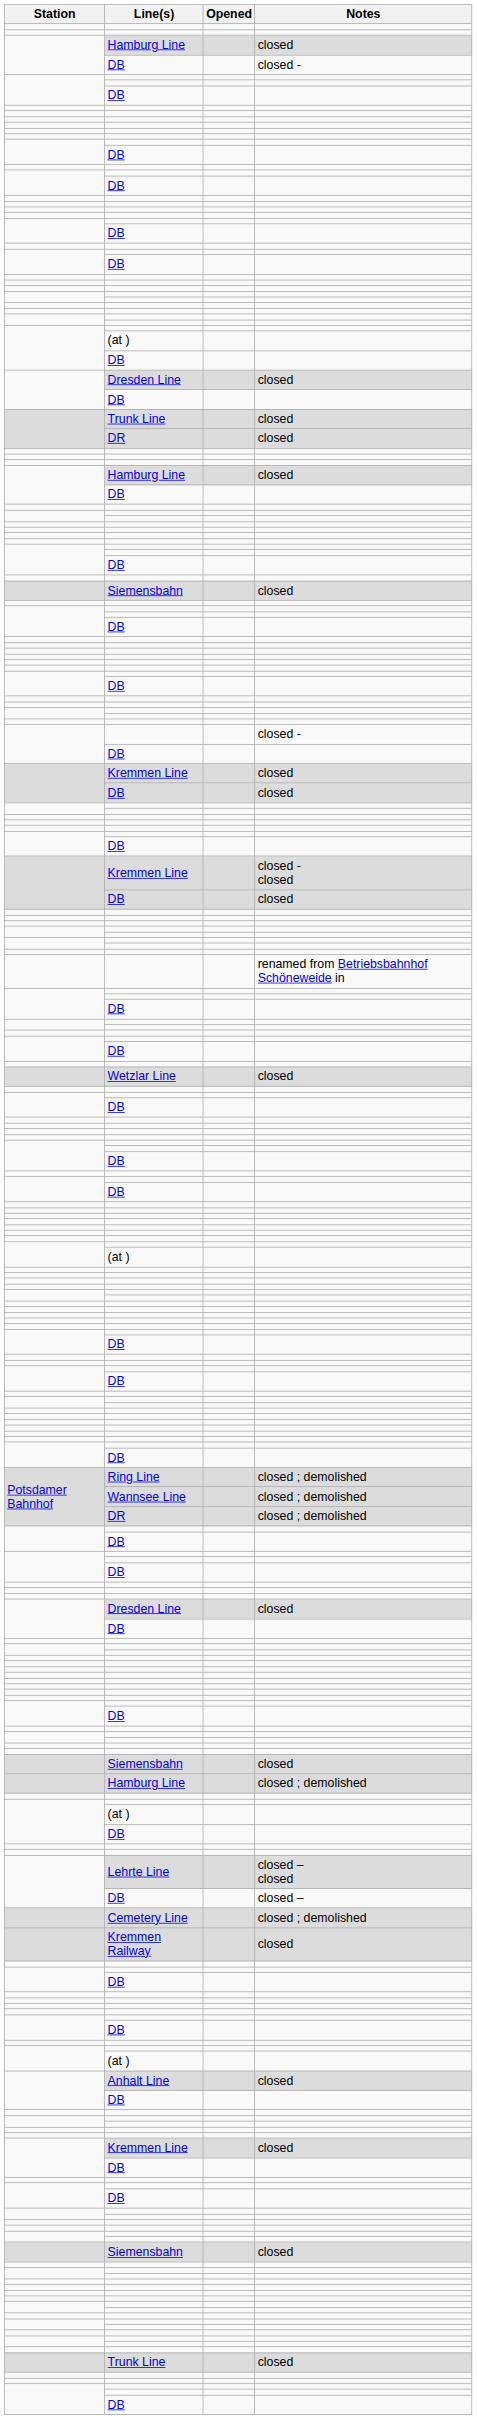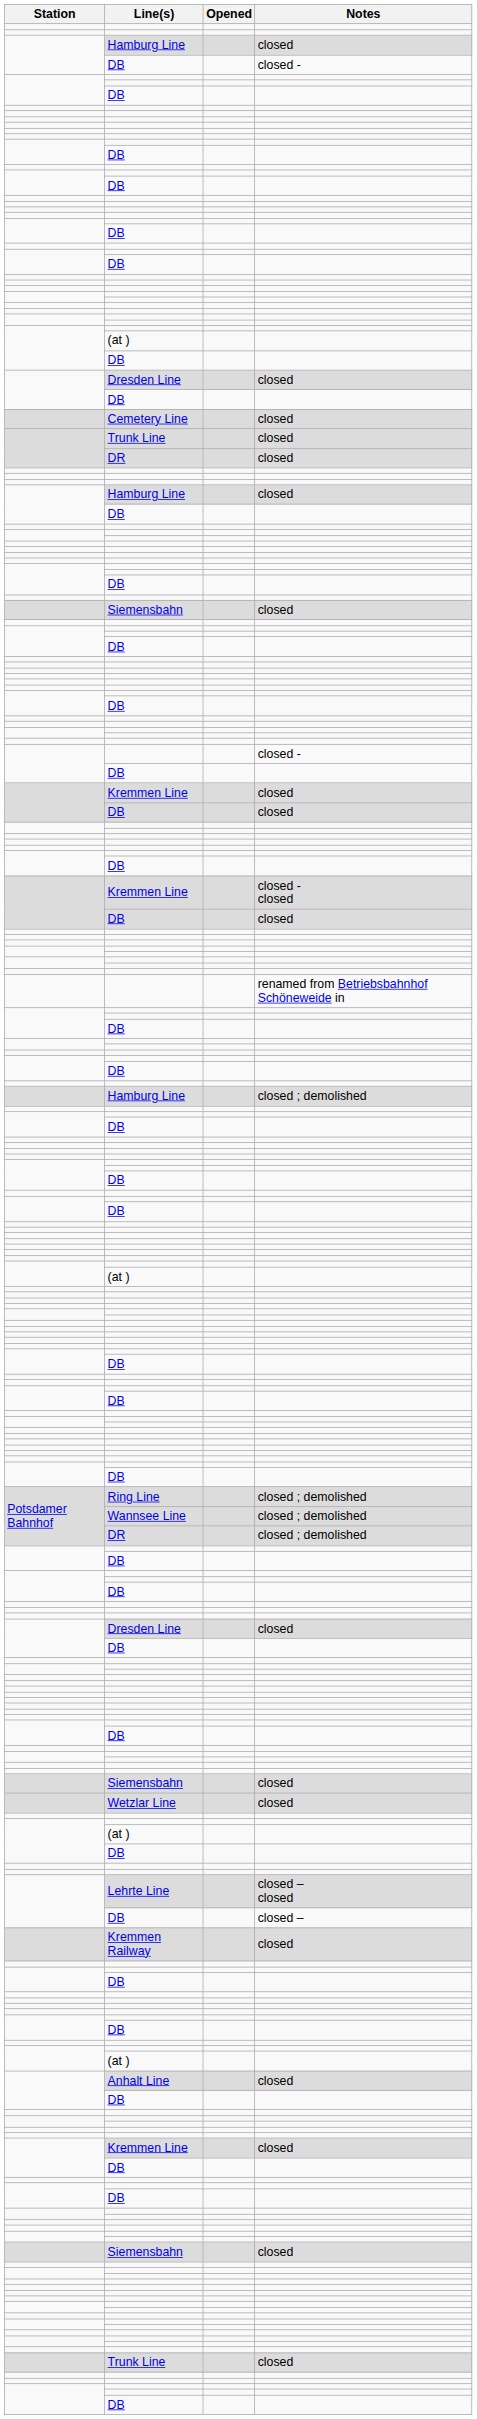+ row: Cemetery Line | closed
rows swapped: Wetzlar Line <-> Hamburg Line / closed ; demolished
- row: Cemetery Line | closed ; demolished
